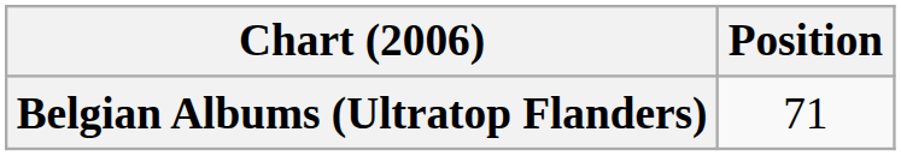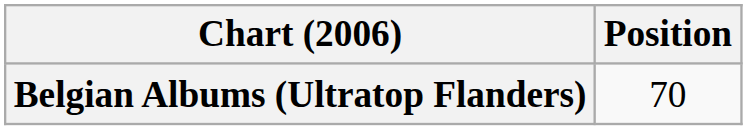Belgian Albums (Ultratop Flanders) | Position: 71 -> 70
